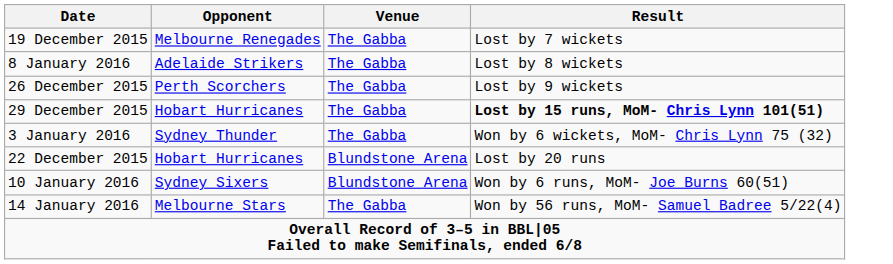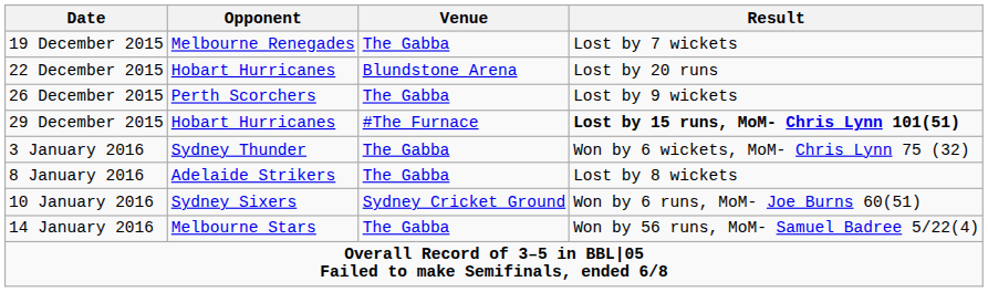rows swapped: 22 December 2015 <-> 8 January 2016
29 December 2015 | Venue: The Gabba -> #The Furnace
10 January 2016 | Venue: Blundstone Arena -> Sydney Cricket Ground
